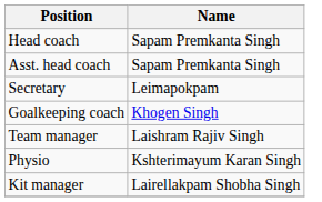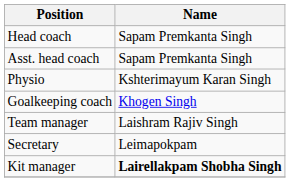rows swapped: Secretary <-> Physio
Kit manager | Name: normal -> bold
